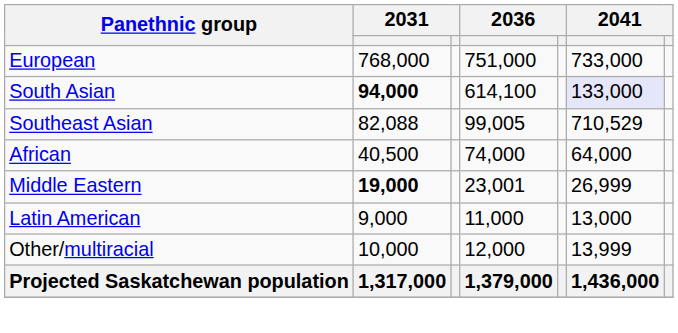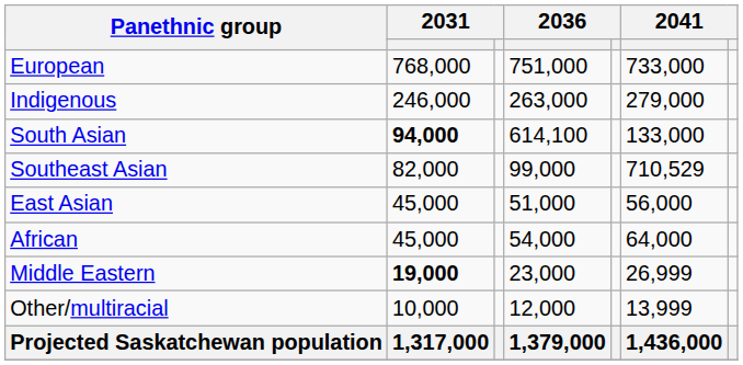+ row: Indigenous | 246,000 | 263,000 | 279,000
South Asian | column 6: lavender background -> no background
Southeast Asian | column 2: 82,088 -> 82,000
Southeast Asian | column 4: 99,005 -> 99,000
+ row: East Asian | 45,000 | 51,000 | 56,000
African | column 2: 40,500 -> 45,000
African | column 4: 74,000 -> 54,000
Middle Eastern | column 4: 23,001 -> 23,000
- row: Latin American | 9,000 | 11,000 | 13,000
